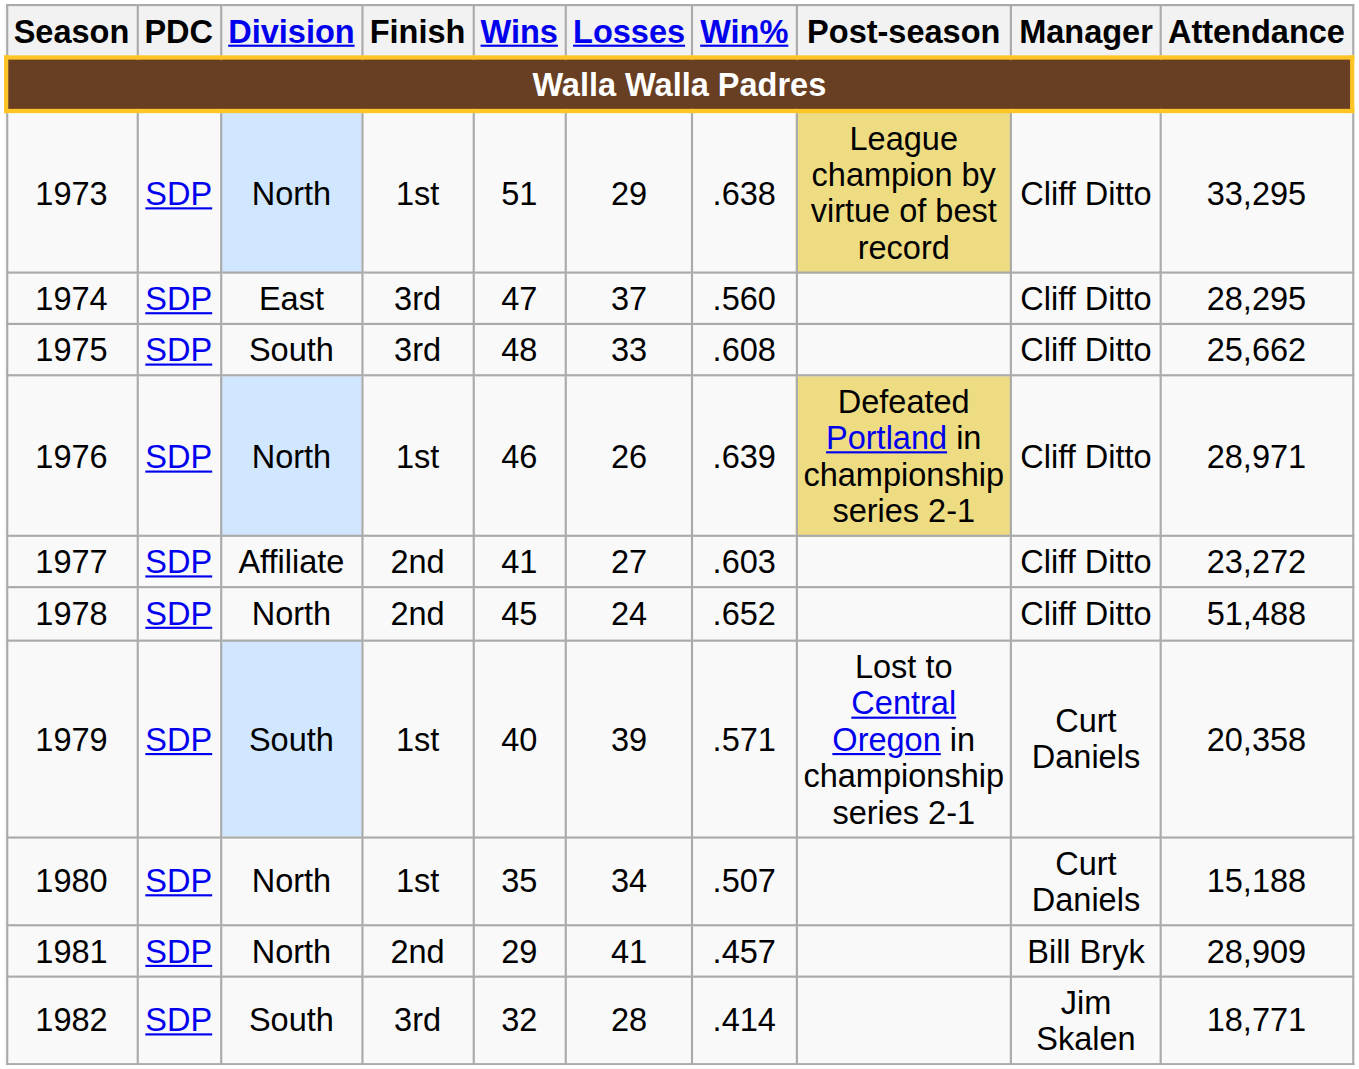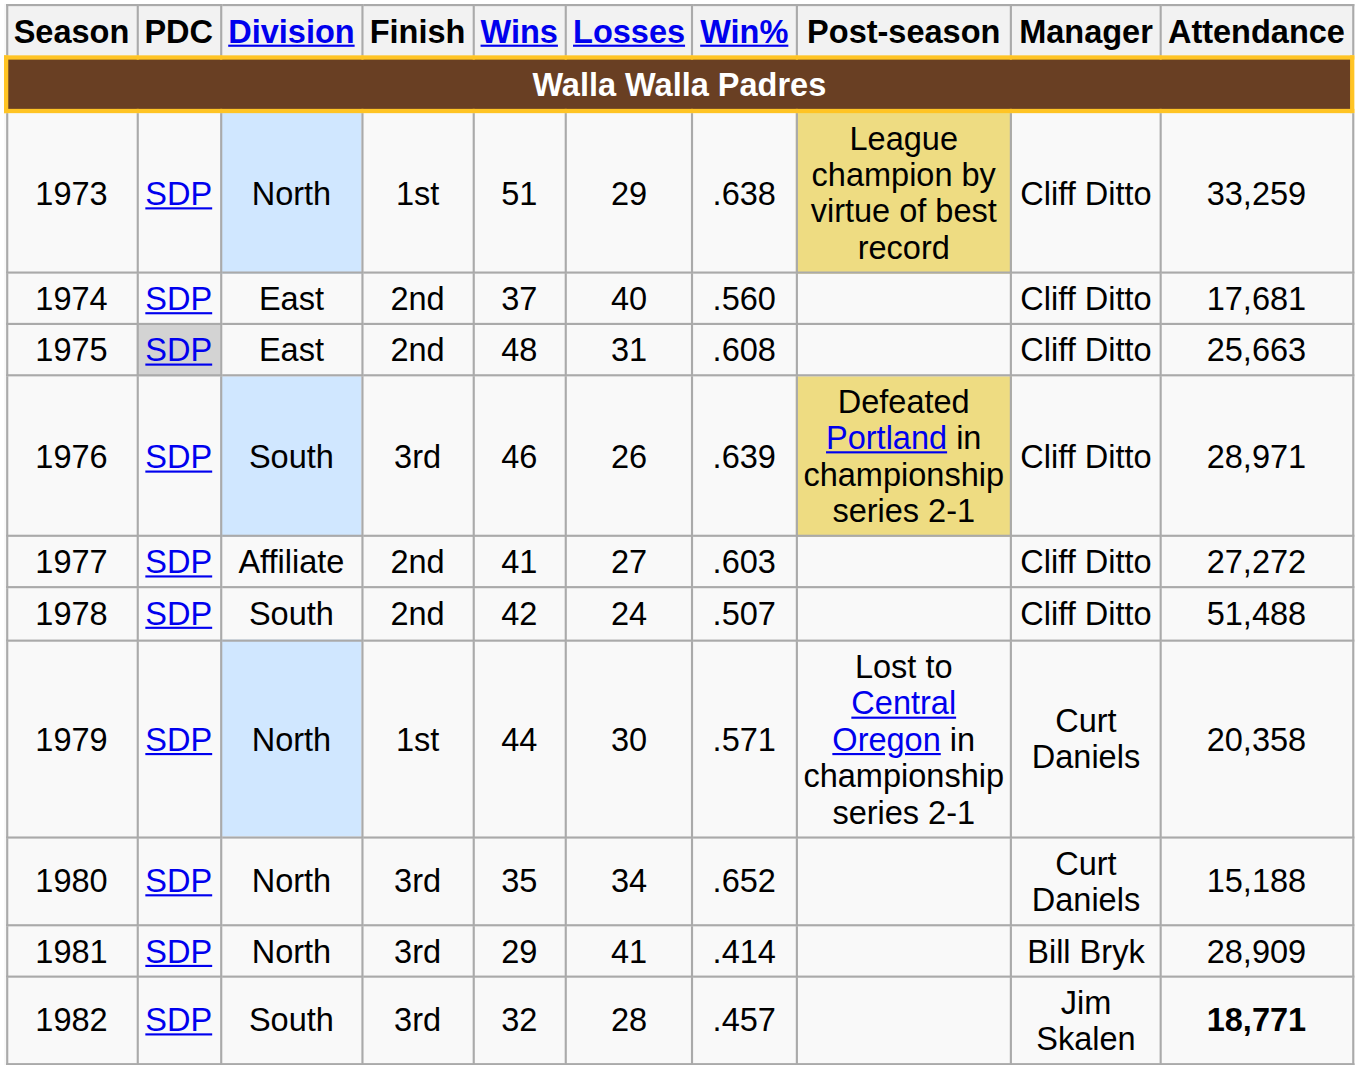1973 | Attendance: 33,295 -> 33,259
1974 | Finish: 3rd -> 2nd
1974 | Wins: 47 -> 37
1974 | Losses: 37 -> 40
1974 | Attendance: 28,295 -> 17,681
1975 | PDC: no background -> lightgrey background
1975 | Division: South -> East
1975 | Finish: 3rd -> 2nd
1975 | Losses: 33 -> 31
1975 | Attendance: 25,662 -> 25,663
1976 | Division: North -> South
1976 | Finish: 1st -> 3rd
1977 | Attendance: 23,272 -> 27,272
1978 | Division: North -> South
1978 | Wins: 45 -> 42
1978 | Win%: .652 -> .507
1979 | Division: South -> North
1979 | Wins: 40 -> 44
1979 | Losses: 39 -> 30
1980 | Finish: 1st -> 3rd
1980 | Win%: .507 -> .652
1981 | Finish: 2nd -> 3rd
1981 | Win%: .457 -> .414
1982 | Win%: .414 -> .457
1982 | Attendance: normal -> bold
